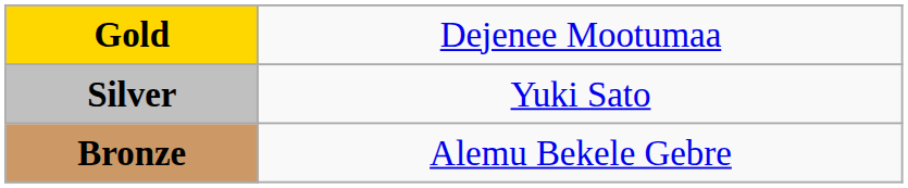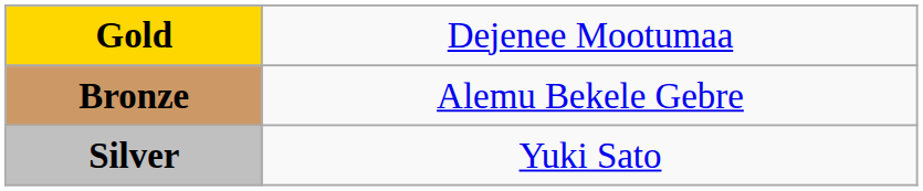rows swapped: Silver <-> Bronze
